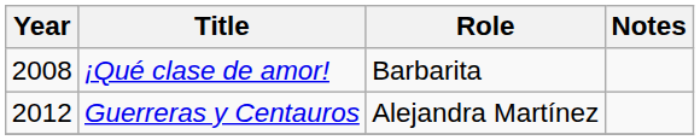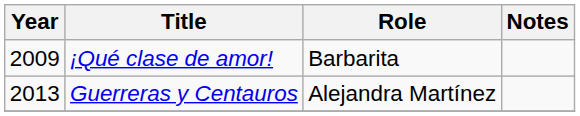¡Qué clase de amor! | Year: 2008 -> 2009
Guerreras y Centauros | Year: 2012 -> 2013
